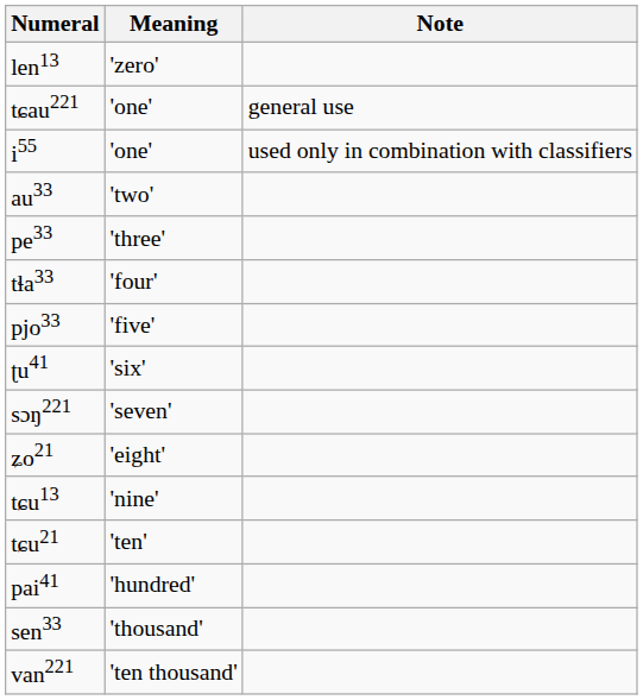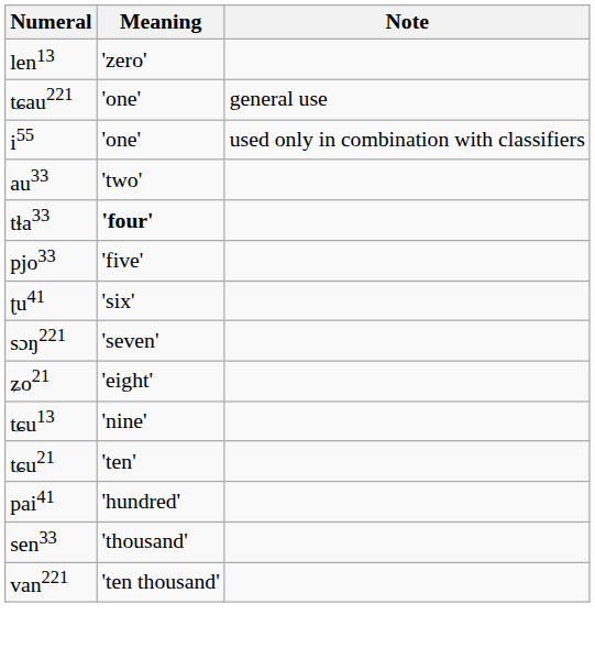- row: pe33 | 'three'
tɬa33 | Meaning: normal -> bold
